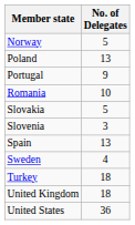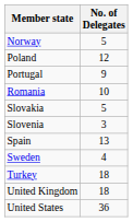Poland | No. of Delegates: 13 -> 12
